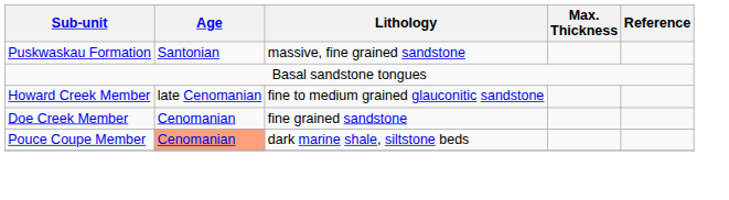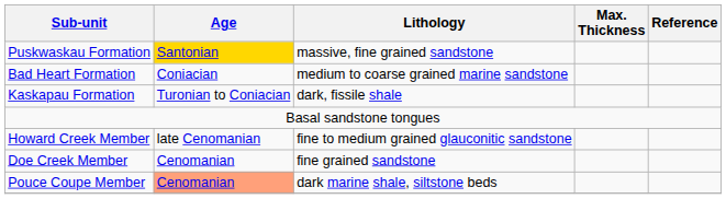Puskwaskau Formation | Age: no background -> gold background
+ row: Bad Heart Formation | Coniacian | medium to coarse grained marine sandstone
+ row: Kaskapau Formation | Turonian to Coniacian | dark, fissile shale
